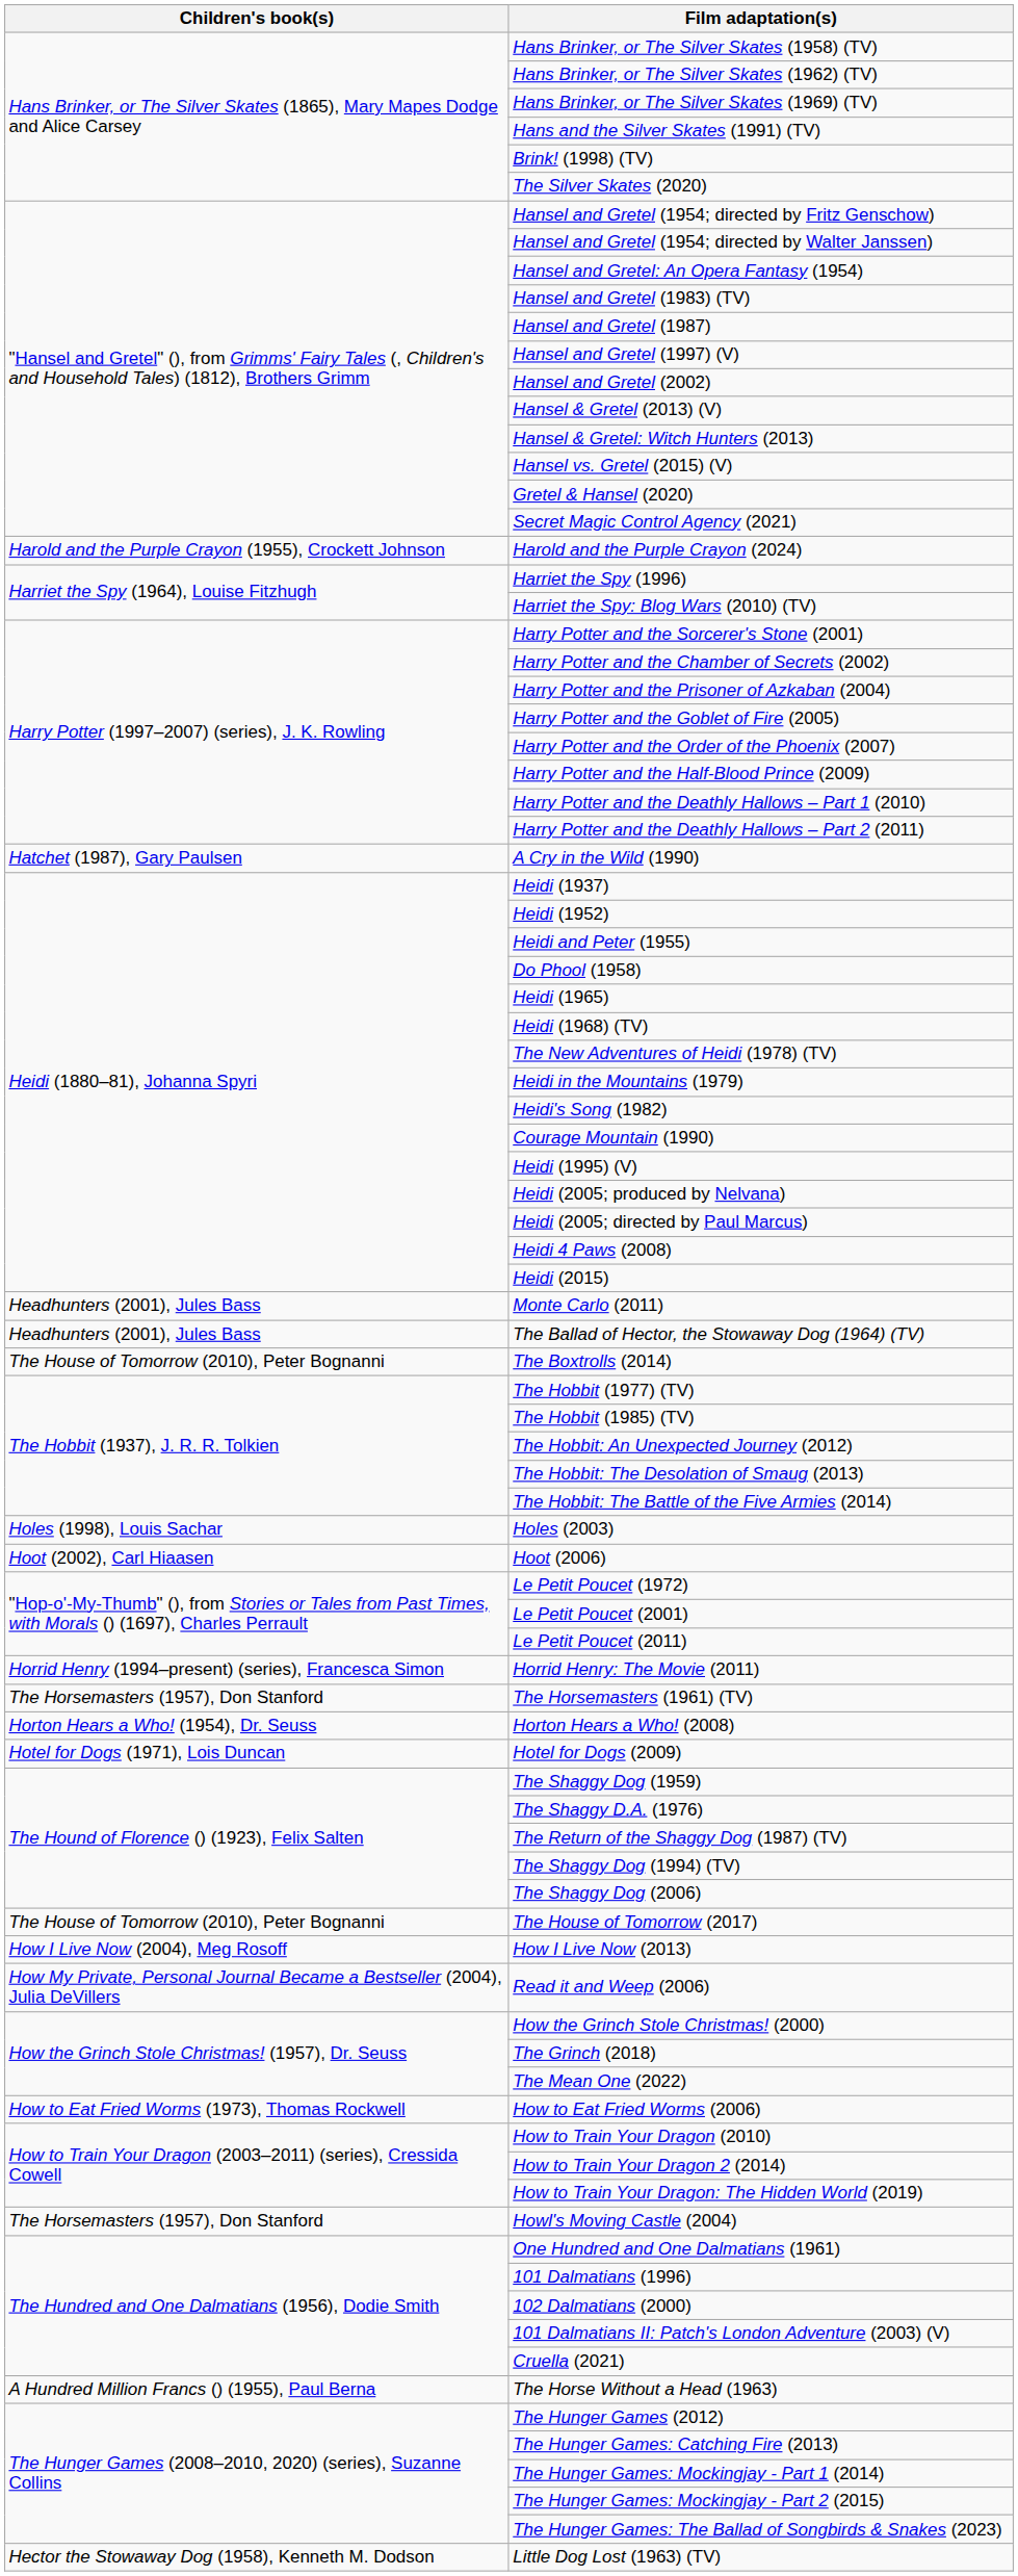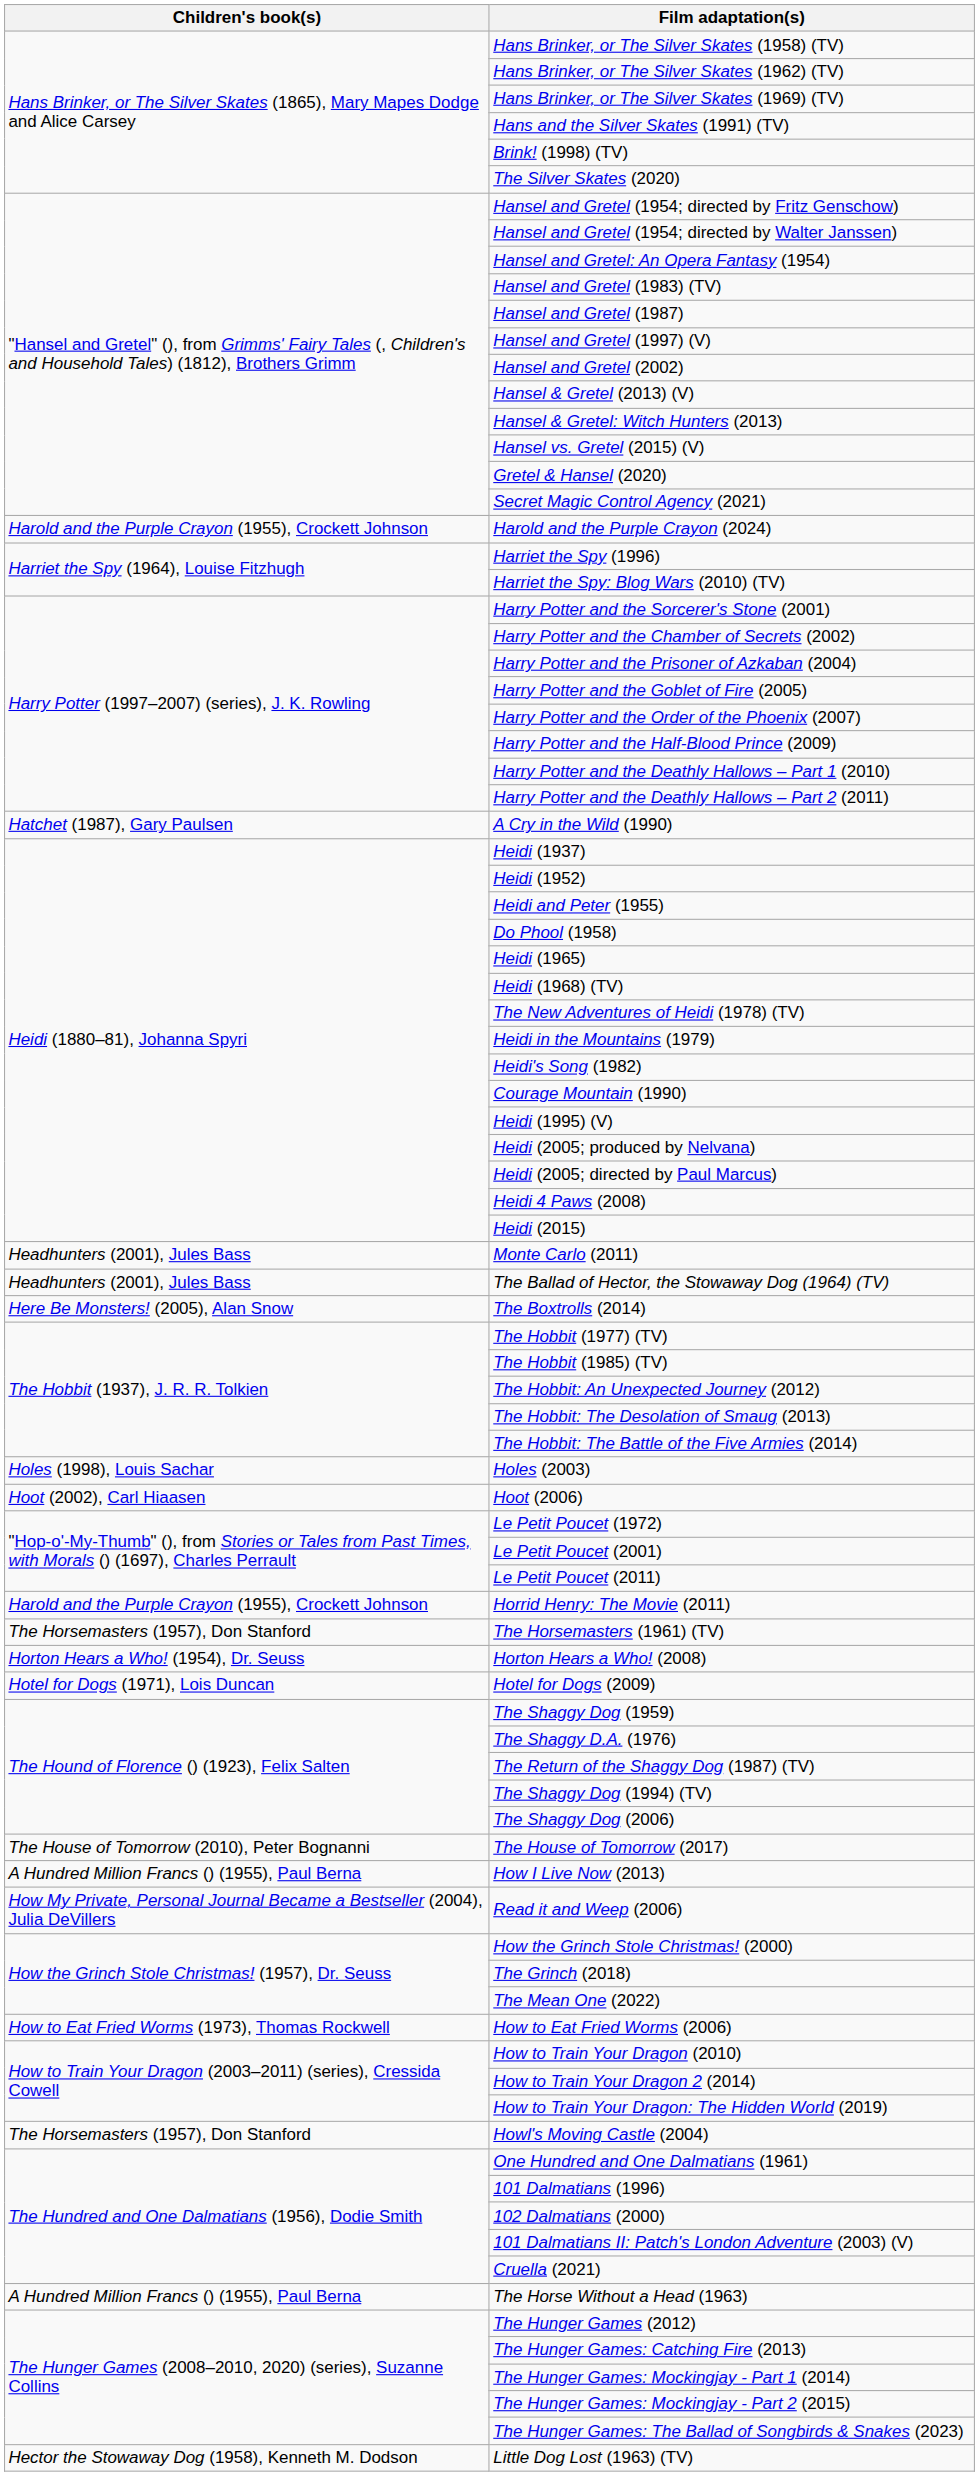The Boxtrolls (2014) | Children's book(s): The House of Tomorrow (2010), Peter Bognanni -> Here Be Monsters! (2005), Alan Snow
Horrid Henry: The Movie (2011) | Children's book(s): Horrid Henry (1994–present) (series), Francesca Simon -> Harold and the Purple Crayon (1955), Crockett Johnson
How I Live Now (2013) | Children's book(s): How I Live Now (2004), Meg Rosoff -> A Hundred Million Francs () (1955), Paul Berna
